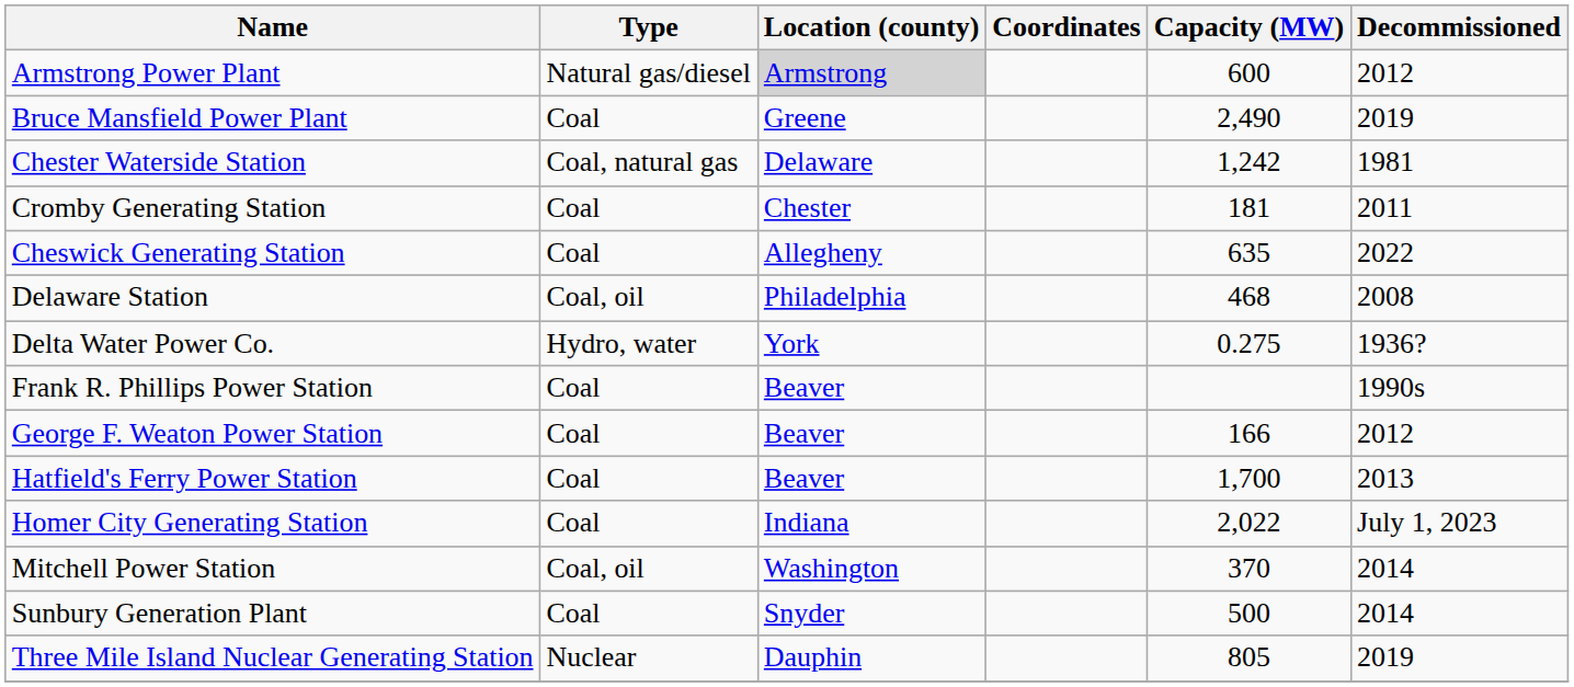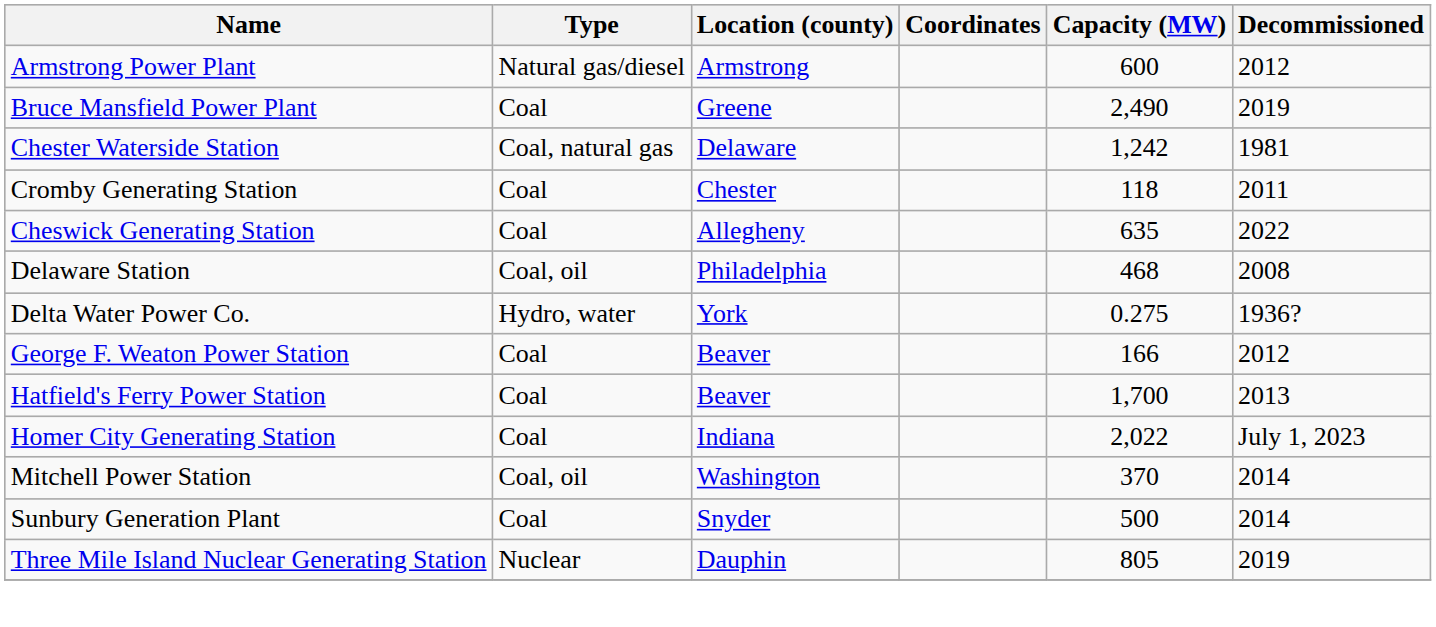Armstrong Power Plant | Location (county): lightgrey background -> no background
Cromby Generating Station | Capacity (MW): 181 -> 118
- row: Frank R. Phillips Power Station | Coal | Beaver | 1990s
